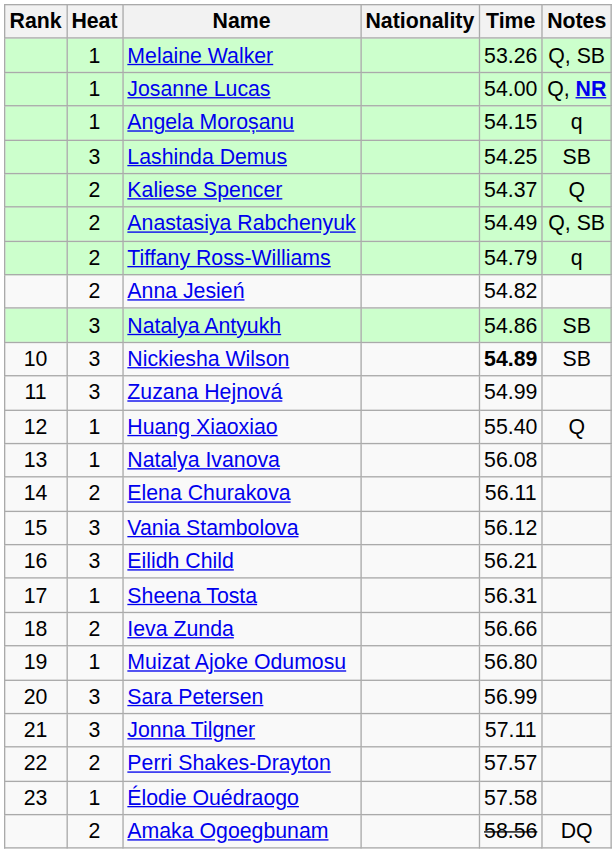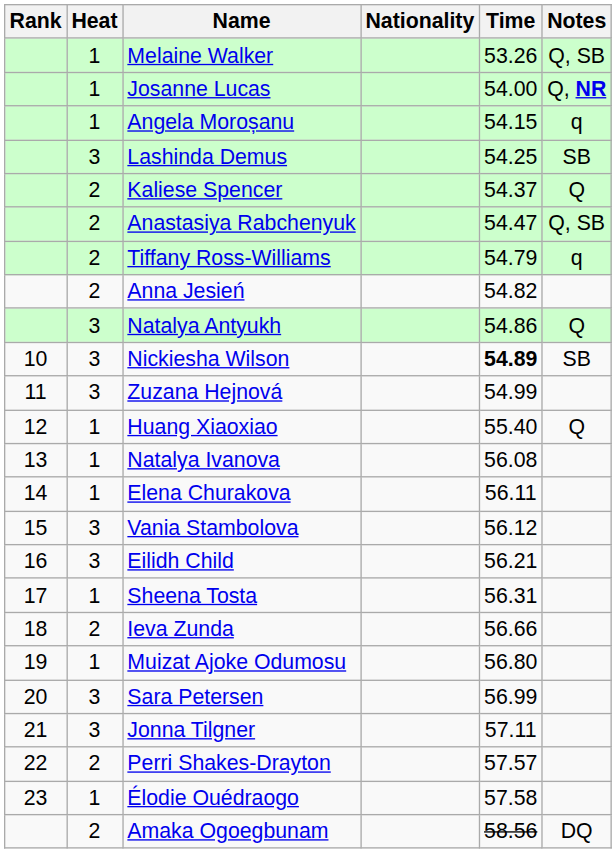Anastasiya Rabchenyuk | Time: 54.49 -> 54.47
Natalya Antyukh | Notes: SB -> Q
Elena Churakova | Heat: 2 -> 1
